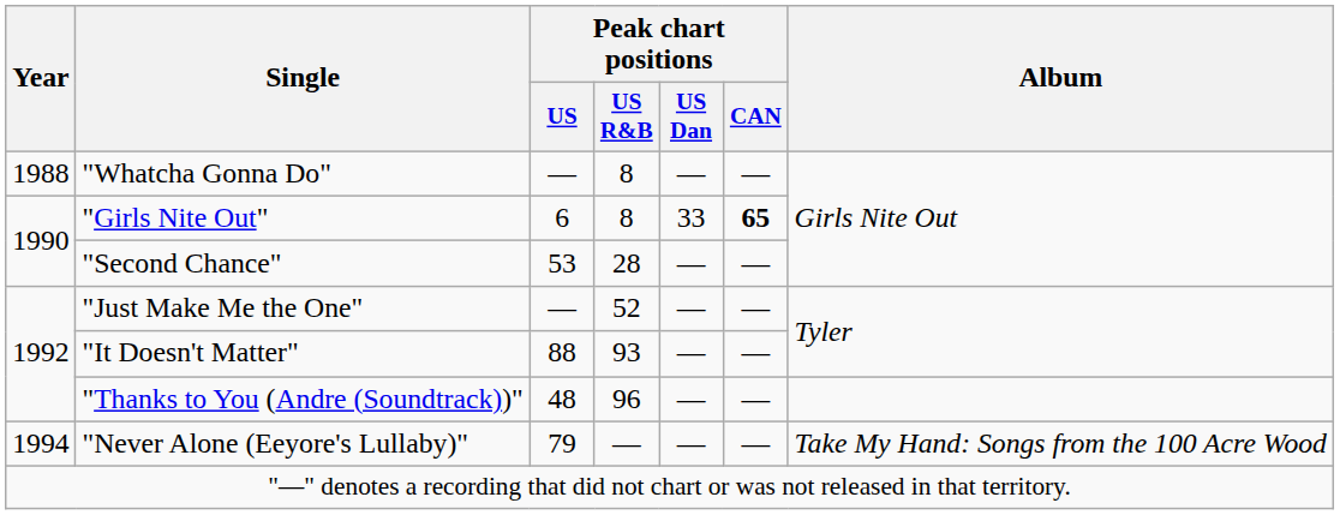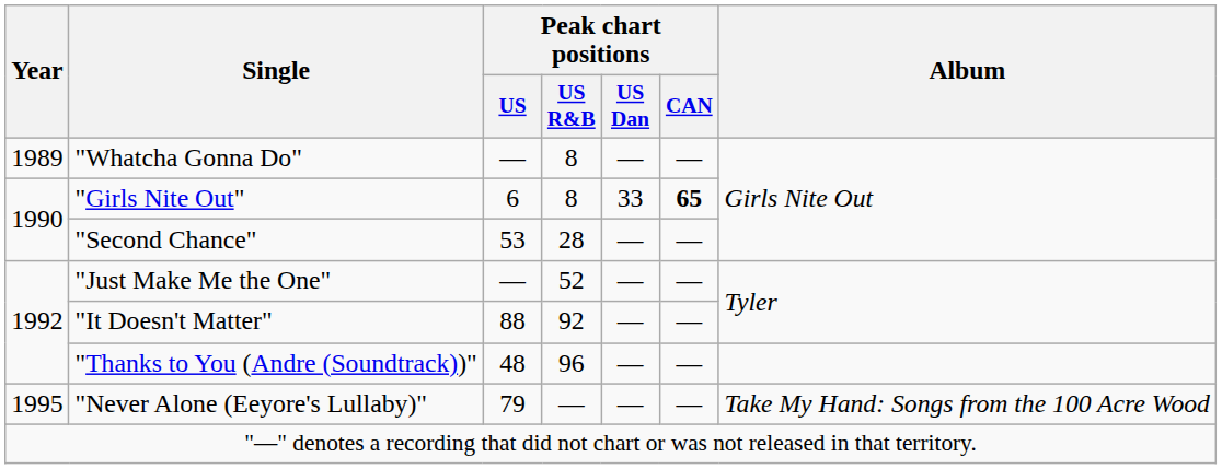"Whatcha Gonna Do" | Year: 1988 -> 1989
"It Doesn't Matter" | Peak chart positions / US R&B: 93 -> 92
"Never Alone (Eeyore's Lullaby)" | Year: 1994 -> 1995
